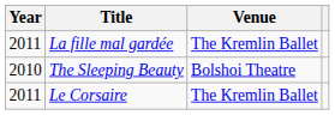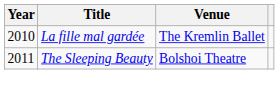La fille mal gardée | Year: 2011 -> 2010
The Sleeping Beauty | Year: 2010 -> 2011
- row: 2011 | Le Corsaire | The Kremlin Ballet
